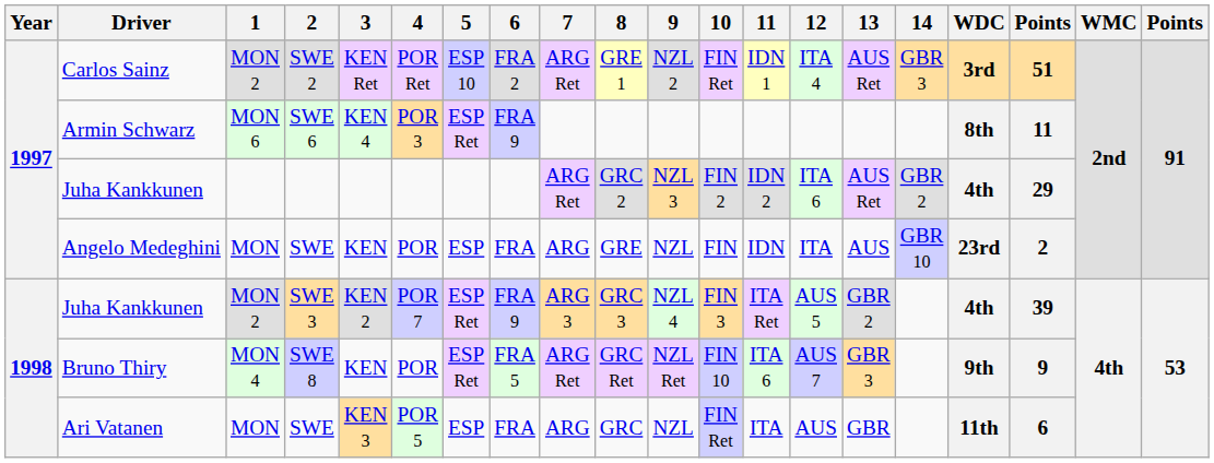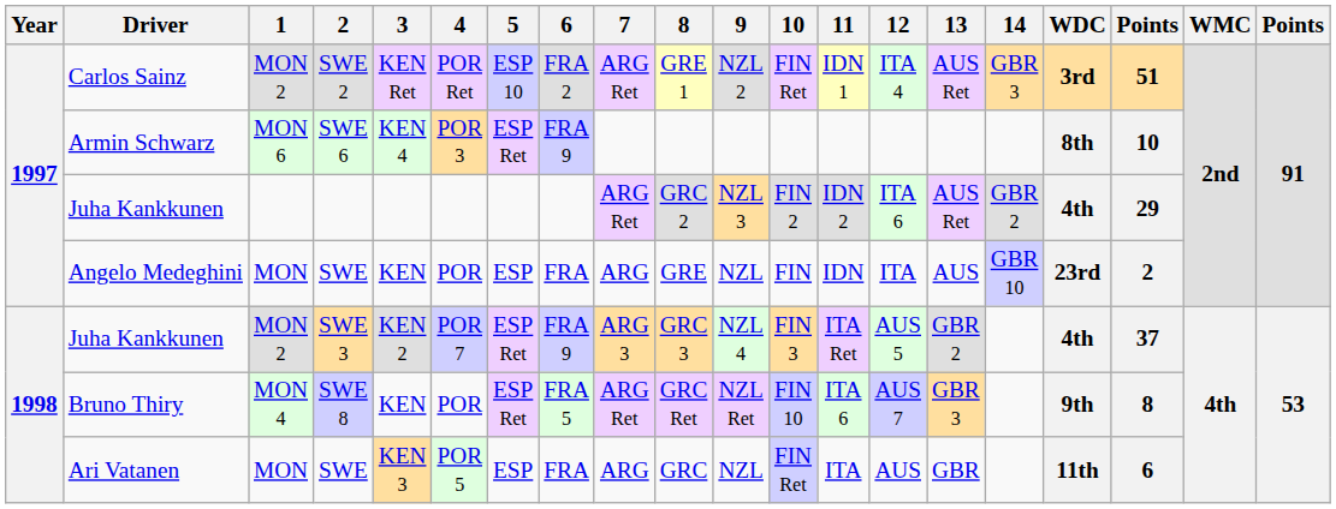Armin Schwarz | column 18: 11 -> 10
Juha Kankkunen / SWE 3 | column 18: 39 -> 37
Bruno Thiry | column 18: 9 -> 8
